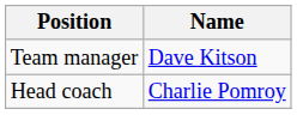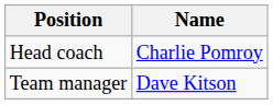rows swapped: Team manager <-> Head coach
